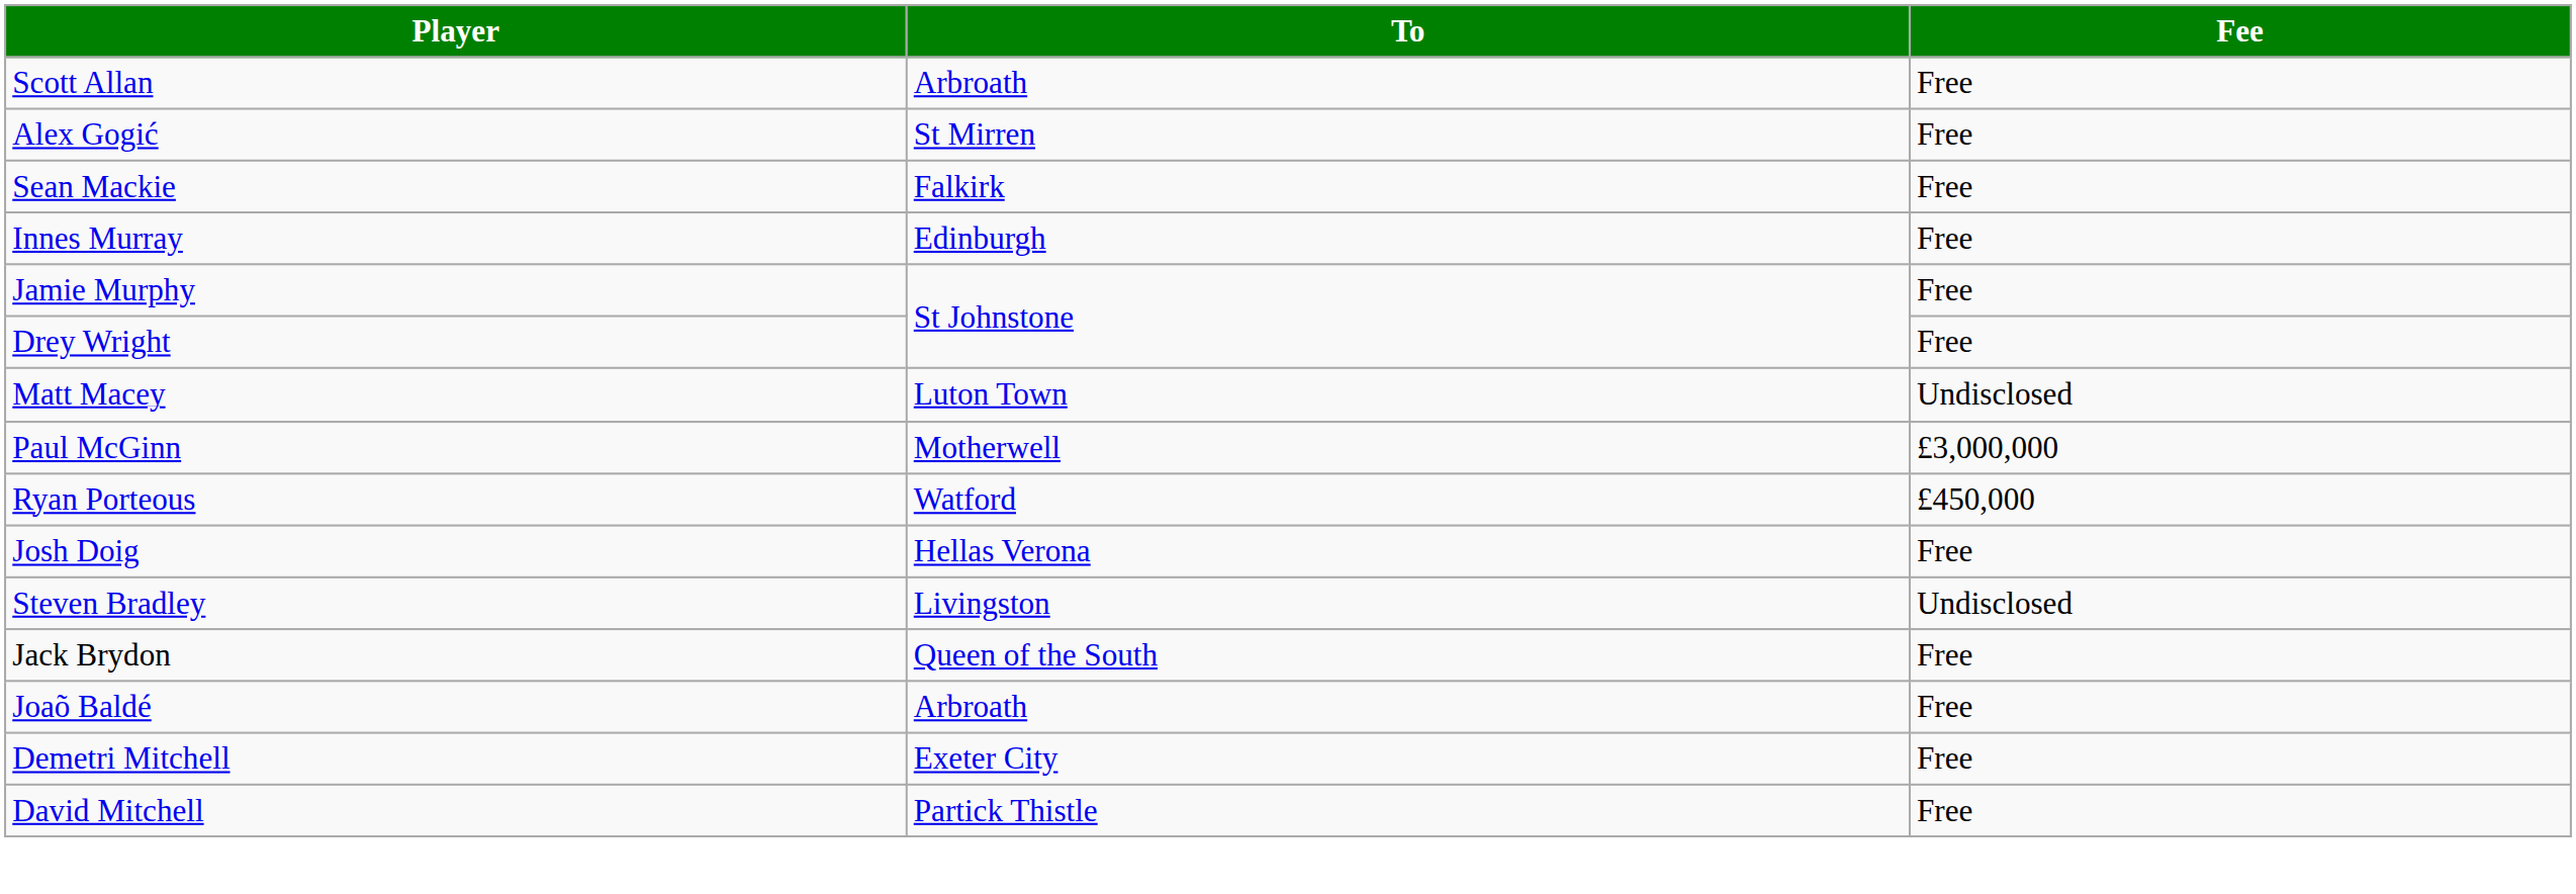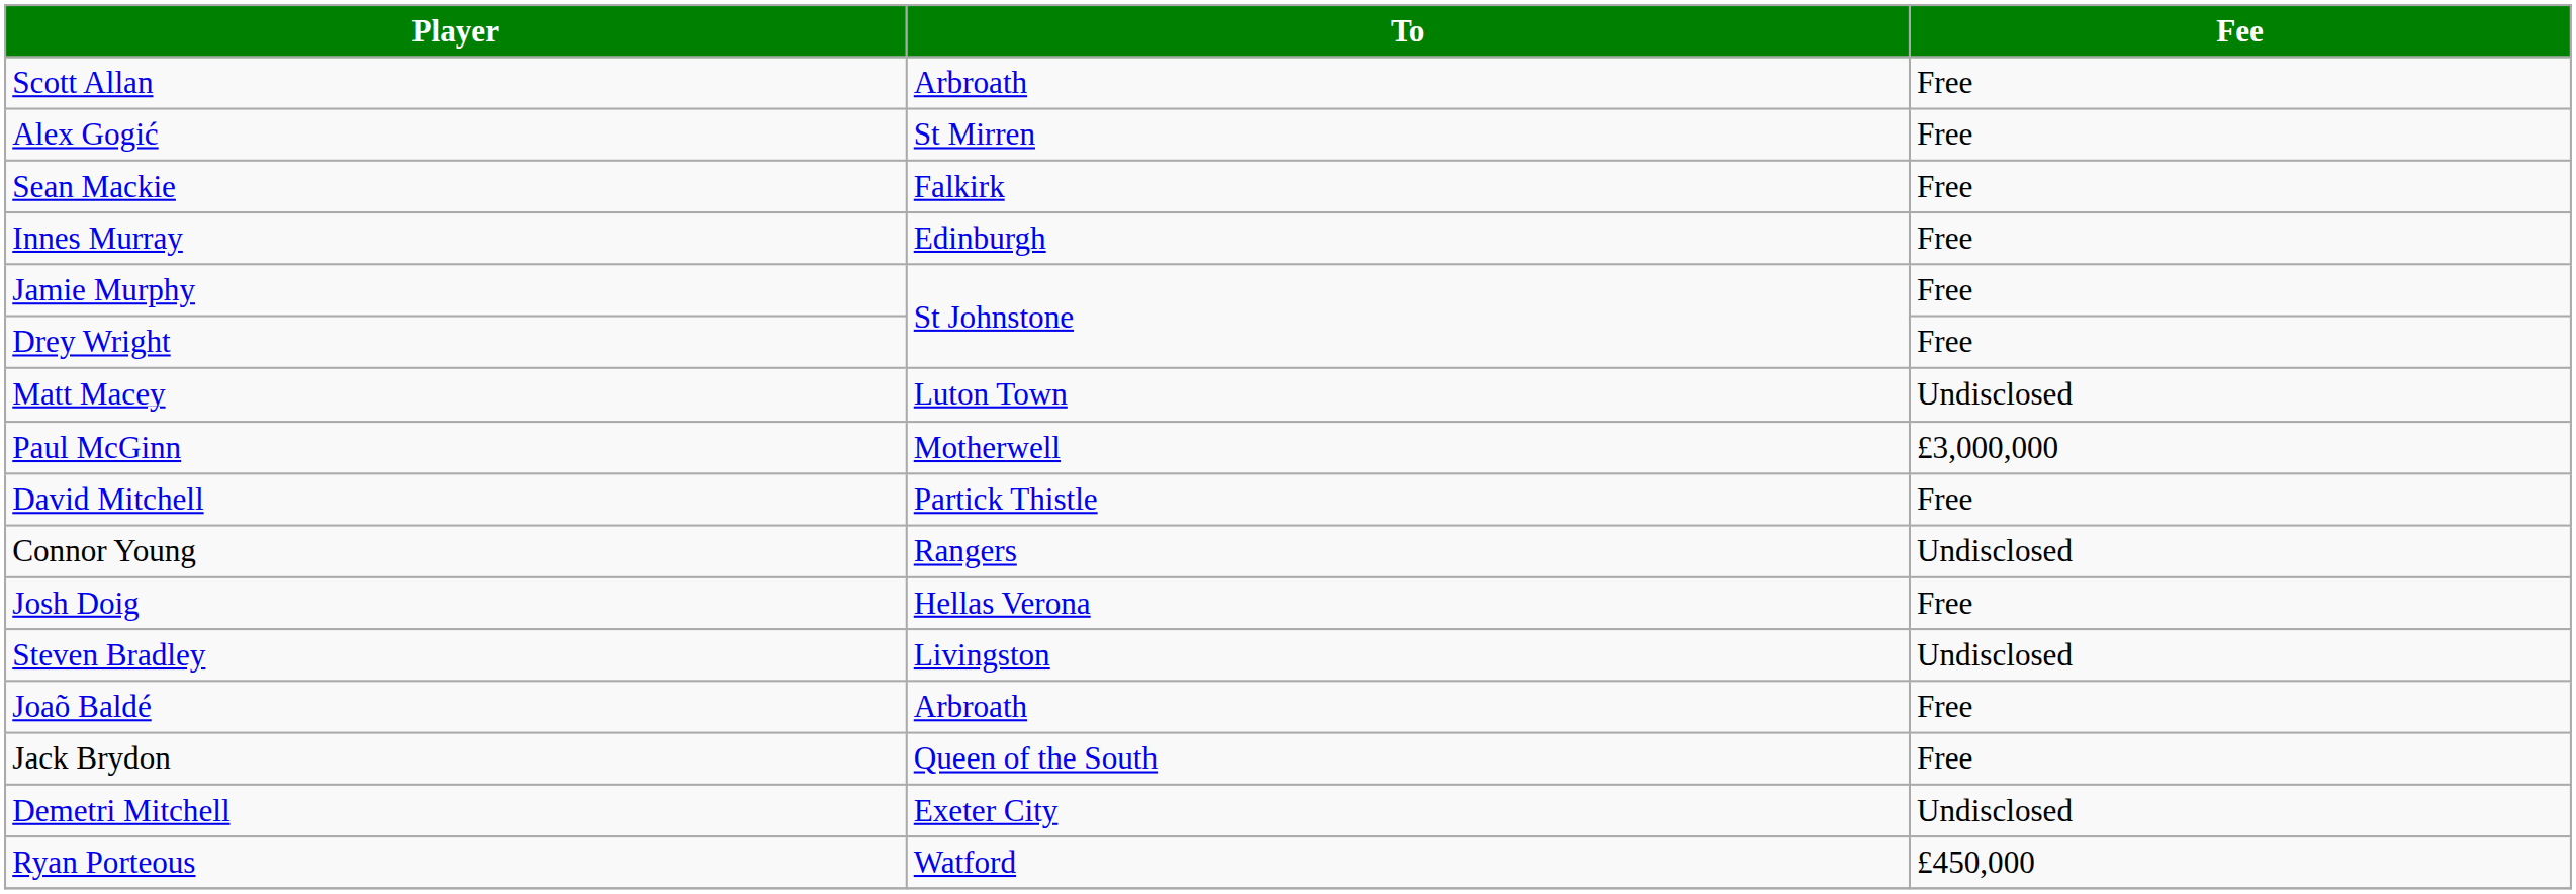rows swapped: David Mitchell <-> Ryan Porteous
+ row: Connor Young | Rangers | Undisclosed
rows swapped: Joaõ Baldé <-> Jack Brydon
Demetri Mitchell | Fee: Free -> Undisclosed
